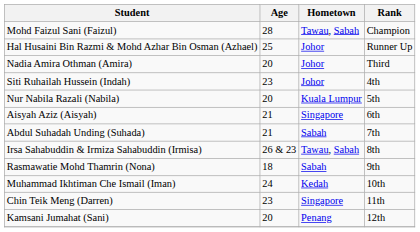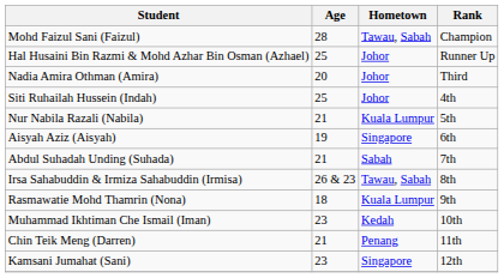Siti Ruhailah Hussein (Indah) | Age: 23 -> 25
Nur Nabila Razali (Nabila) | Age: 20 -> 21
Aisyah Aziz (Aisyah) | Age: 21 -> 19
Rasmawatie Mohd Thamrin (Nona) | Hometown: Sabah -> Kuala Lumpur
Muhammad Ikhtiman Che Ismail (Iman) | Age: 24 -> 23
Chin Teik Meng (Darren) | Age: 23 -> 21
Chin Teik Meng (Darren) | Hometown: Singapore -> Penang
Kamsani Jumahat (Sani) | Age: 20 -> 23
Kamsani Jumahat (Sani) | Hometown: Penang -> Singapore
